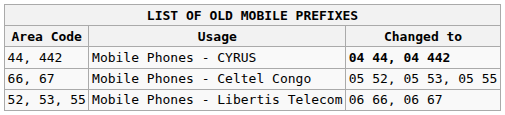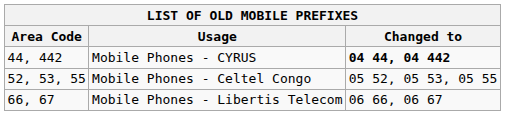Mobile Phones - Celtel Congo | Area Code: 66, 67 -> 52, 53, 55
Mobile Phones - Libertis Telecom | Area Code: 52, 53, 55 -> 66, 67
